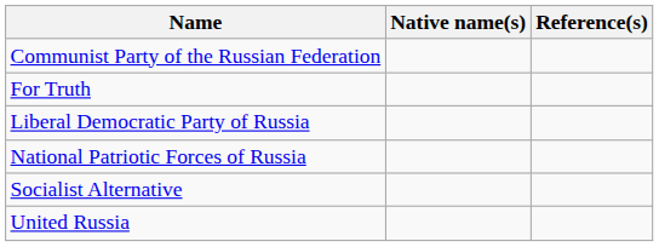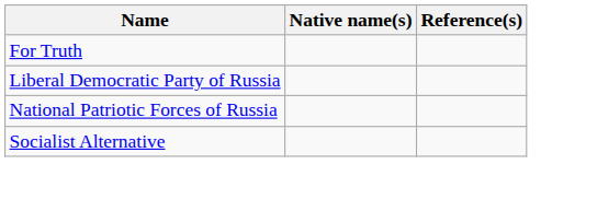- row: Communist Party of the Russian Federation
- row: United Russia
